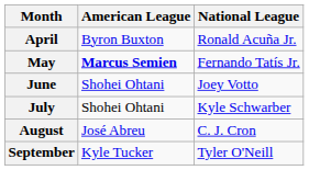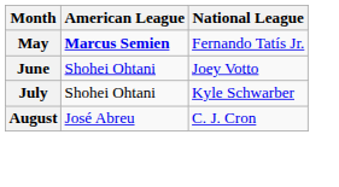- row: April | Byron Buxton | Ronald Acuña Jr.
- row: September | Kyle Tucker | Tyler O'Neill
